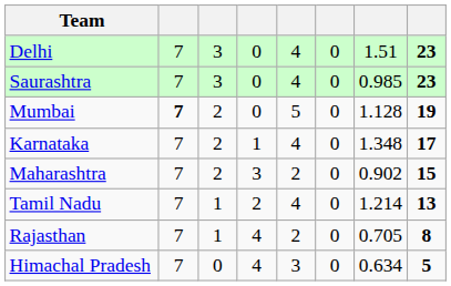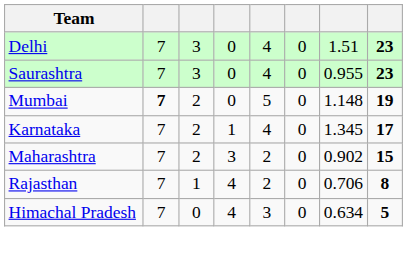Saurashtra | column 7: 0.985 -> 0.955
Mumbai | column 7: 1.128 -> 1.148
Karnataka | column 7: 1.348 -> 1.345
- row: Tamil Nadu | 7 | 1 | 2 | 4 | 0 | 1.214 | 13
Rajasthan | column 7: 0.705 -> 0.706
